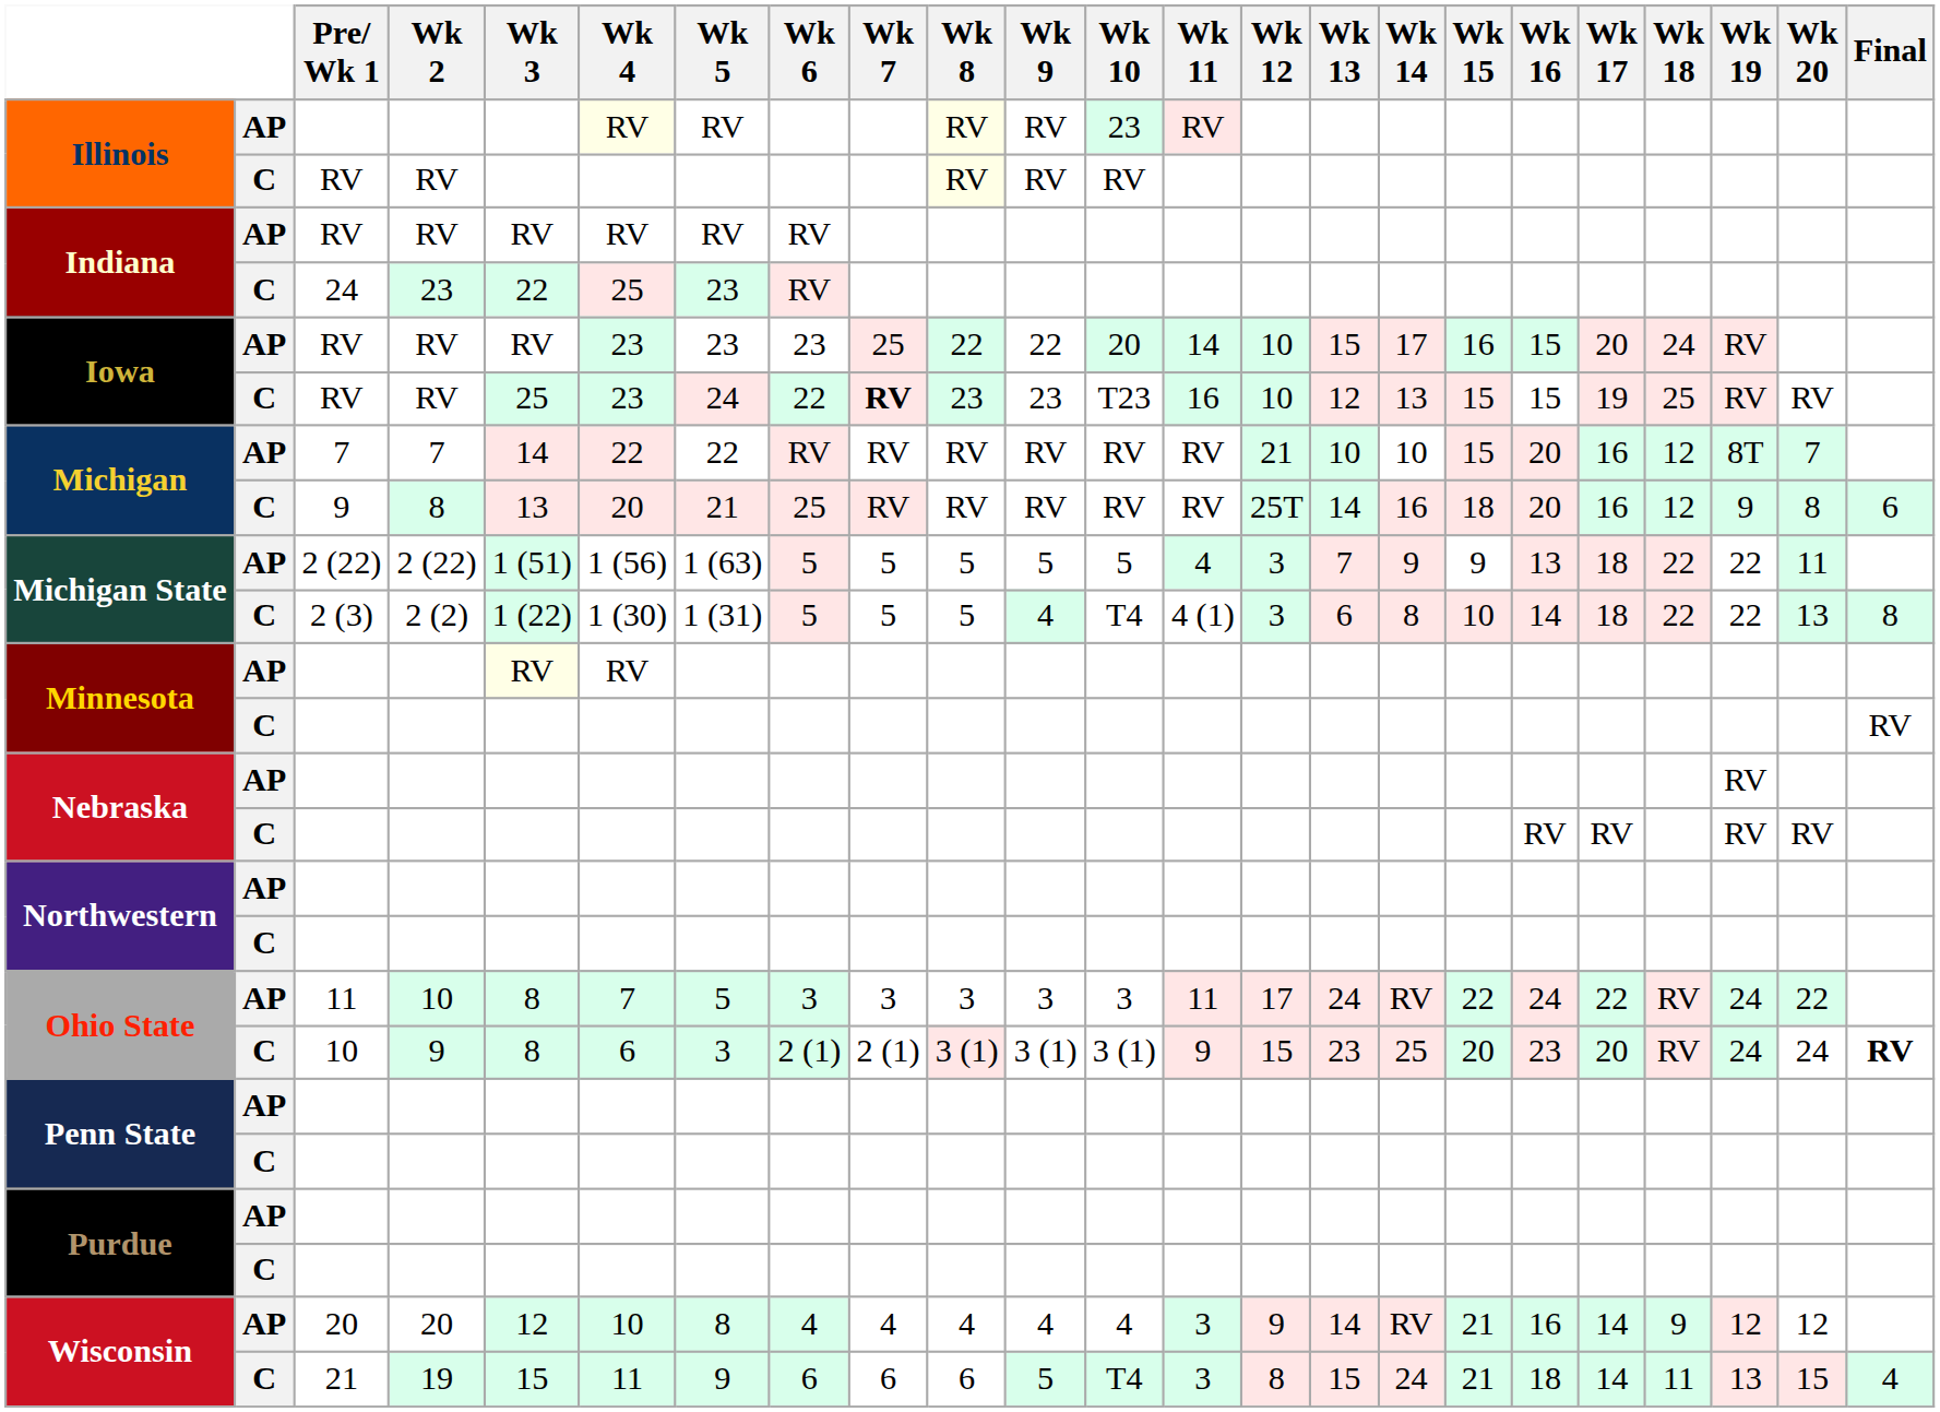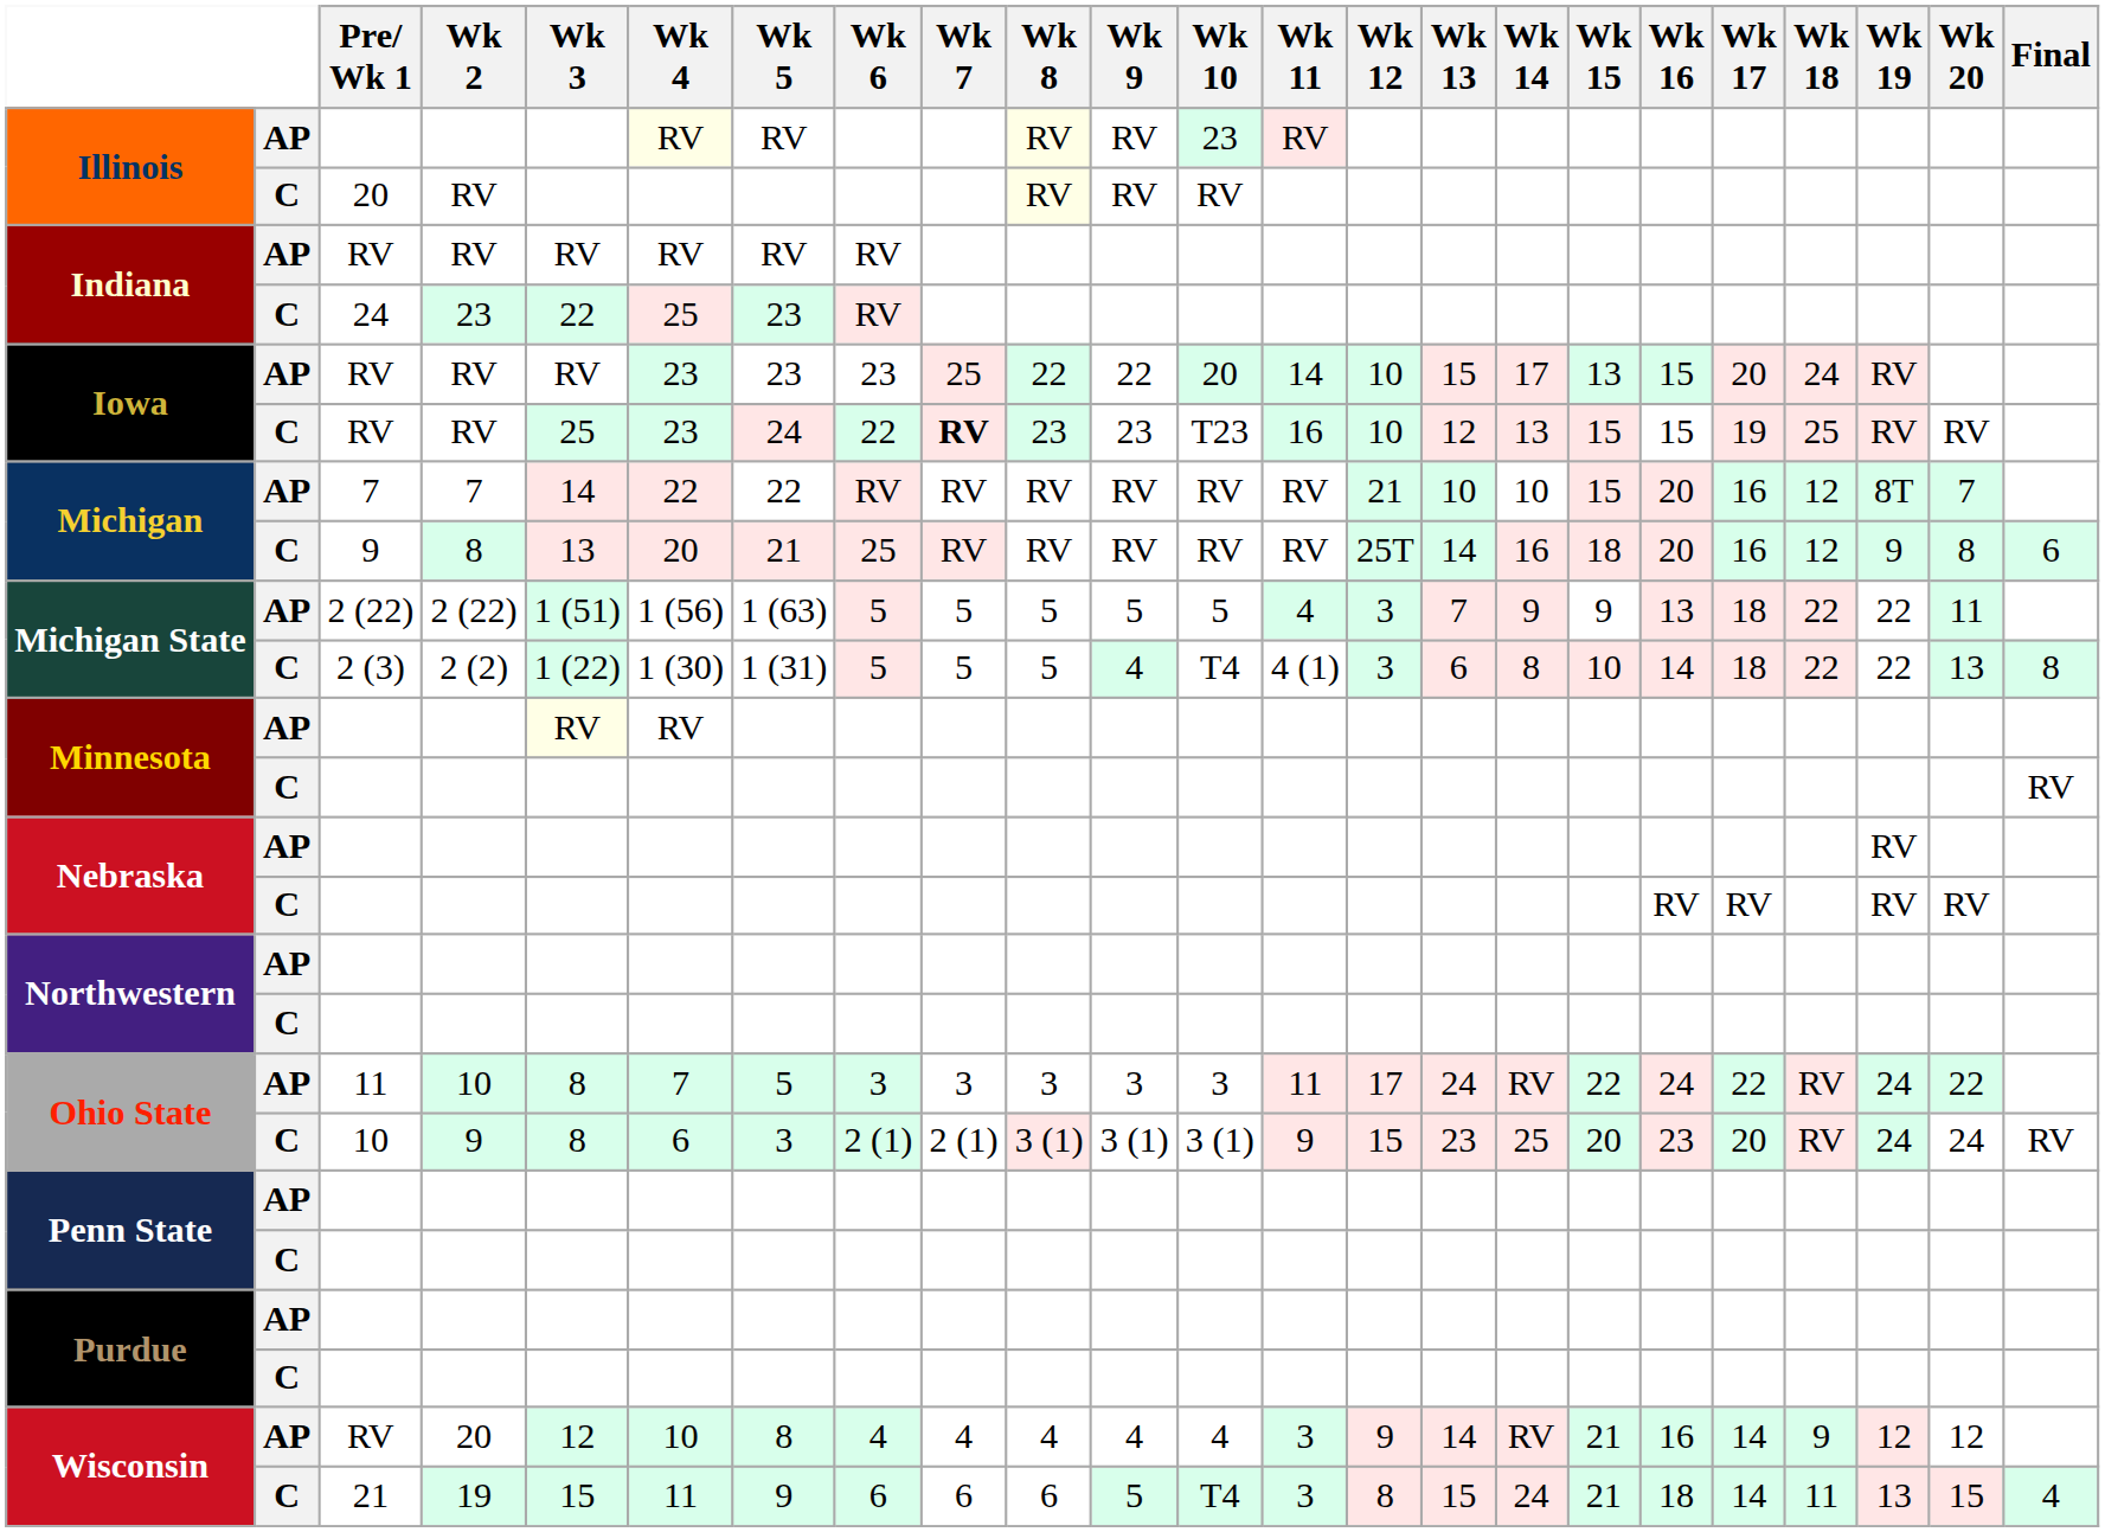Illinois / C | Pre/ Wk 1: RV -> 20
Iowa / AP | Wk 15: 16 -> 13
Ohio State / C | Final: bold -> normal
Wisconsin / AP | Pre/ Wk 1: 20 -> RV
